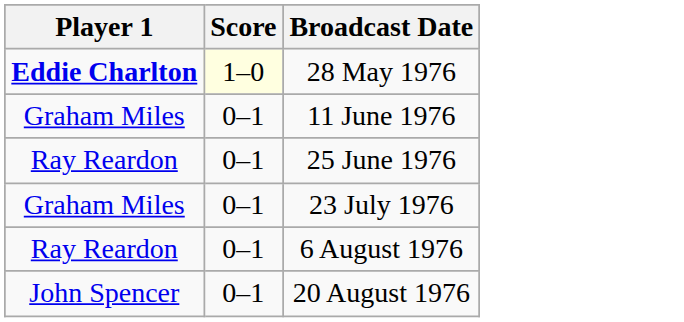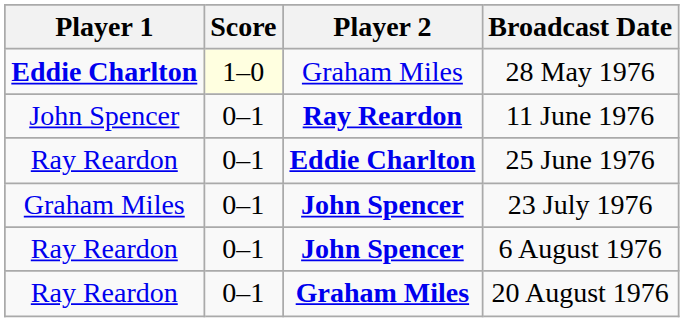+ column: Player 2 | Graham Miles | Ray Reardon | Eddie Charlton | John Spencer | John Spencer | Graham Miles
11 June 1976 | Player 1: Graham Miles -> John Spencer
20 August 1976 | Player 1: John Spencer -> Ray Reardon
